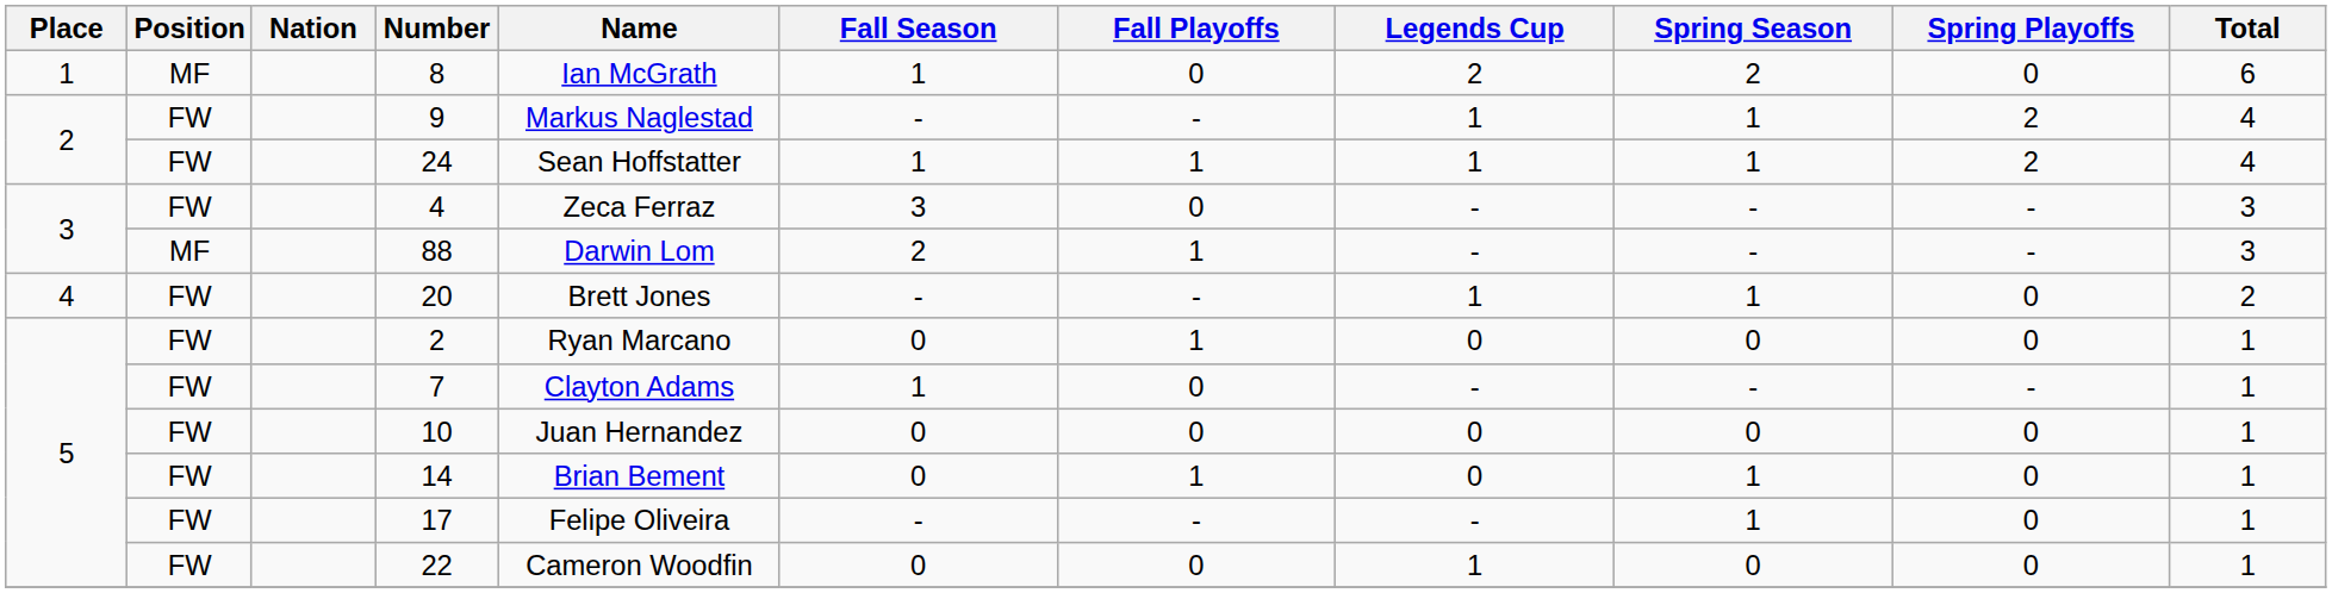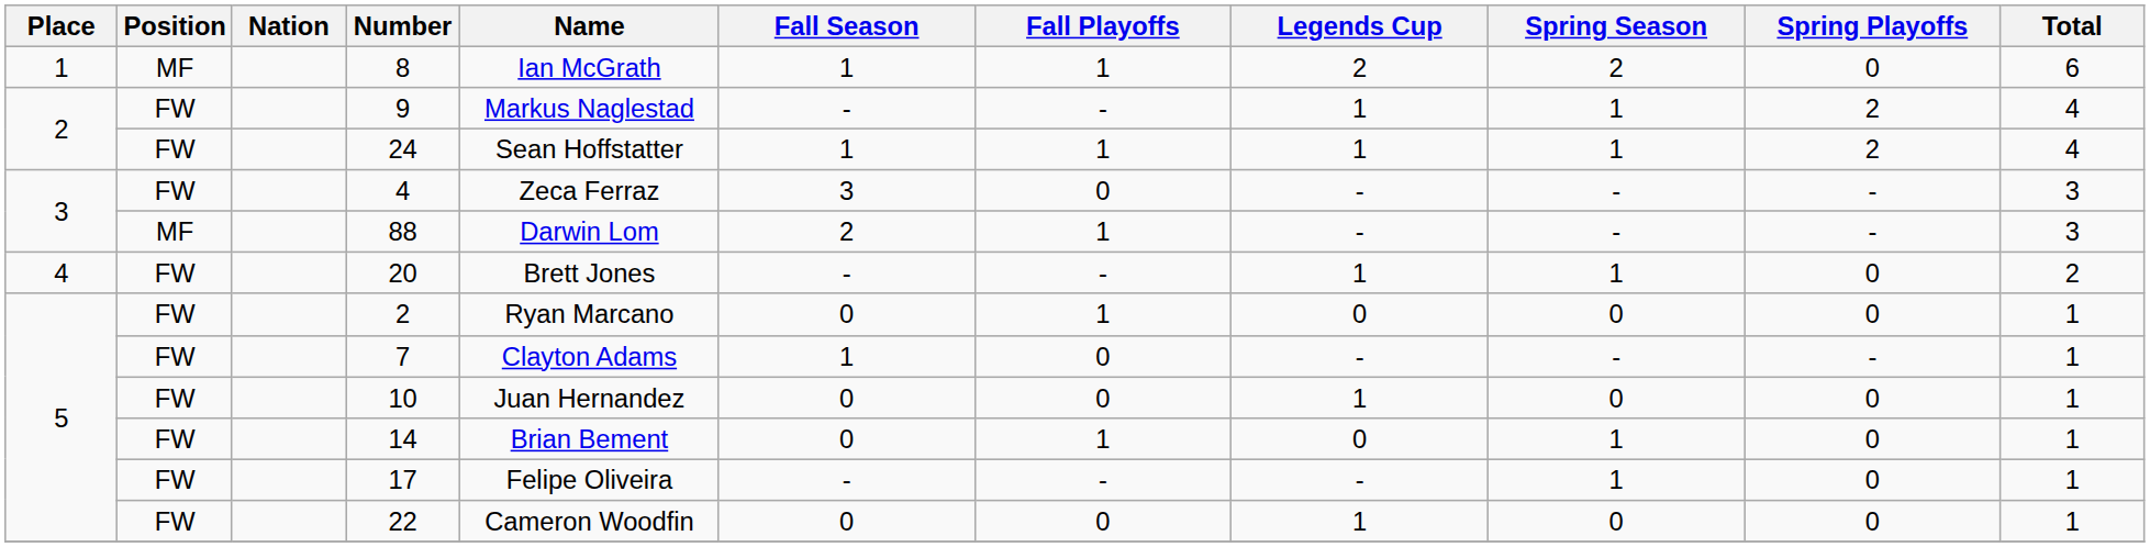8 | Fall Playoffs: 0 -> 1
10 | Legends Cup: 0 -> 1
